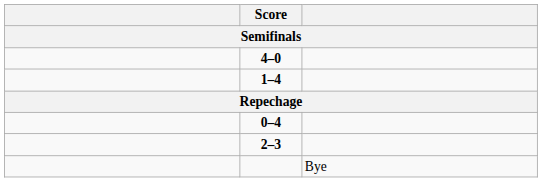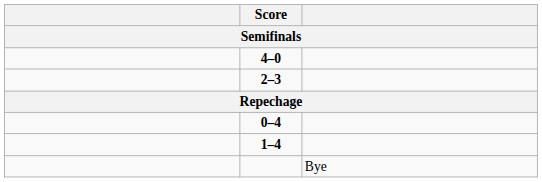rows swapped: 2–3 <-> 1–4
